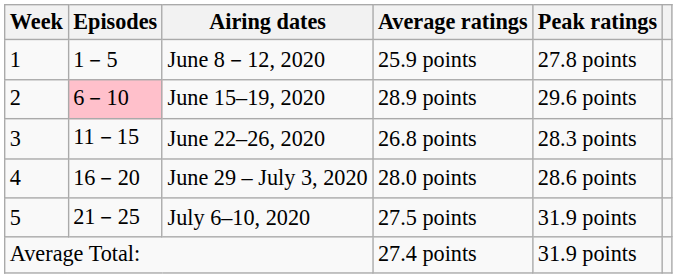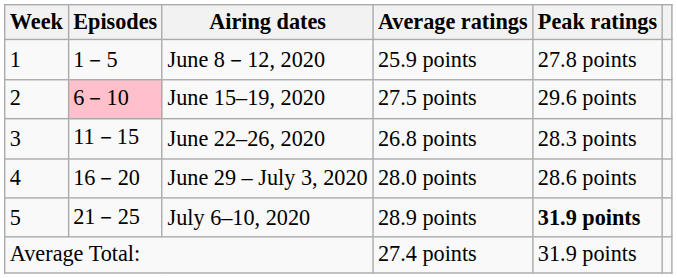June 15–19, 2020 | Average ratings: 28.9 points -> 27.5 points
July 6–10, 2020 | Average ratings: 27.5 points -> 28.9 points
July 6–10, 2020 | Peak ratings: normal -> bold
